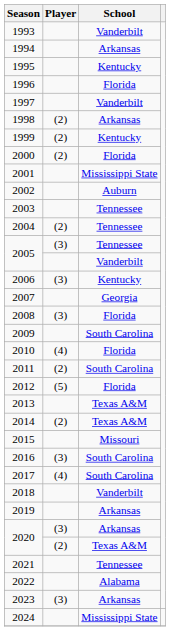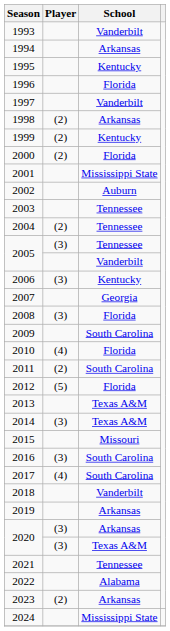2014 | Player: (2) -> (3)
2020 / Texas A&M | Player: (2) -> (3)
2023 | Player: (3) -> (2)
